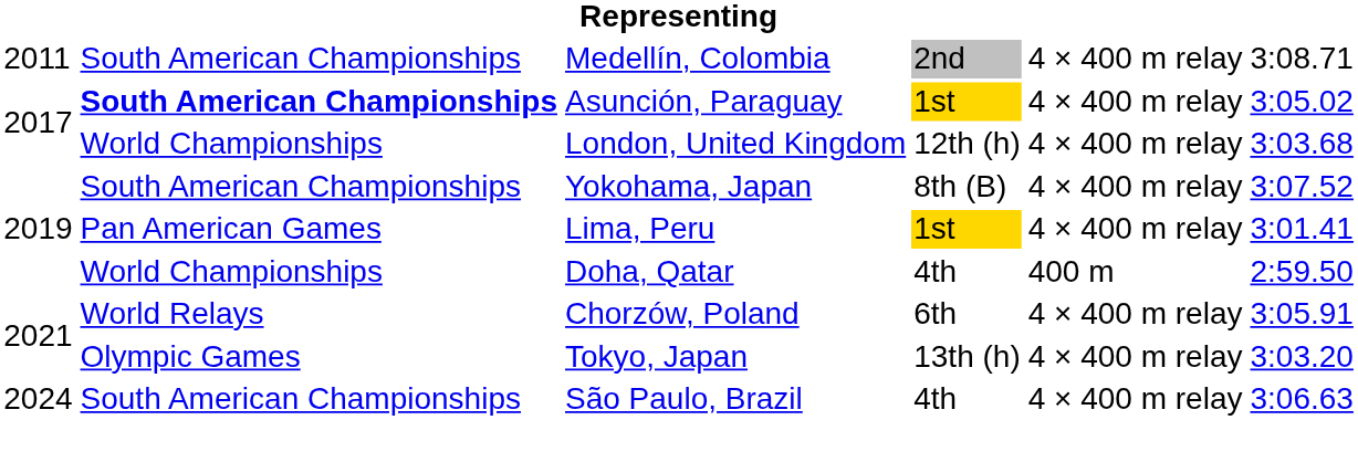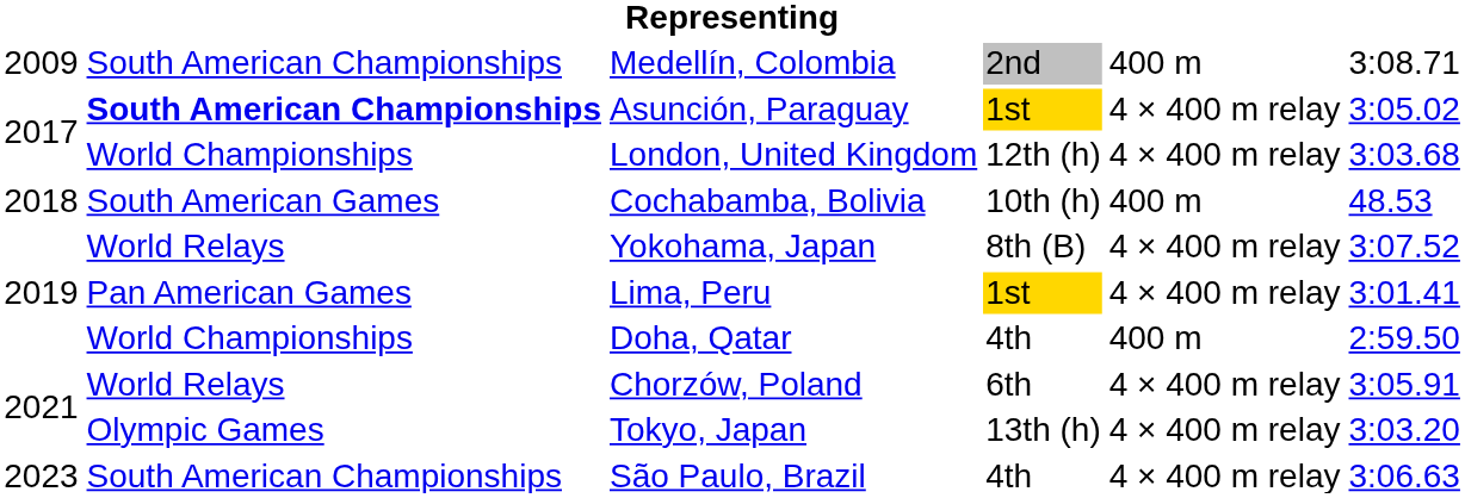Medellín, Colombia | column 1: 2011 -> 2009
Medellín, Colombia | column 5: 4 × 400 m relay -> 400 m
+ row: 2018 | South American Games | Cochabamba, Bolivia | 10th (h) | 400 m | 48.53
Yokohama, Japan | column 2: South American Championships -> World Relays
São Paulo, Brazil | column 1: 2024 -> 2023
